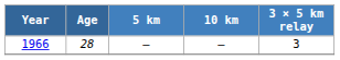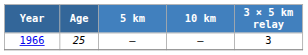1966 | Age: 28 -> 25
